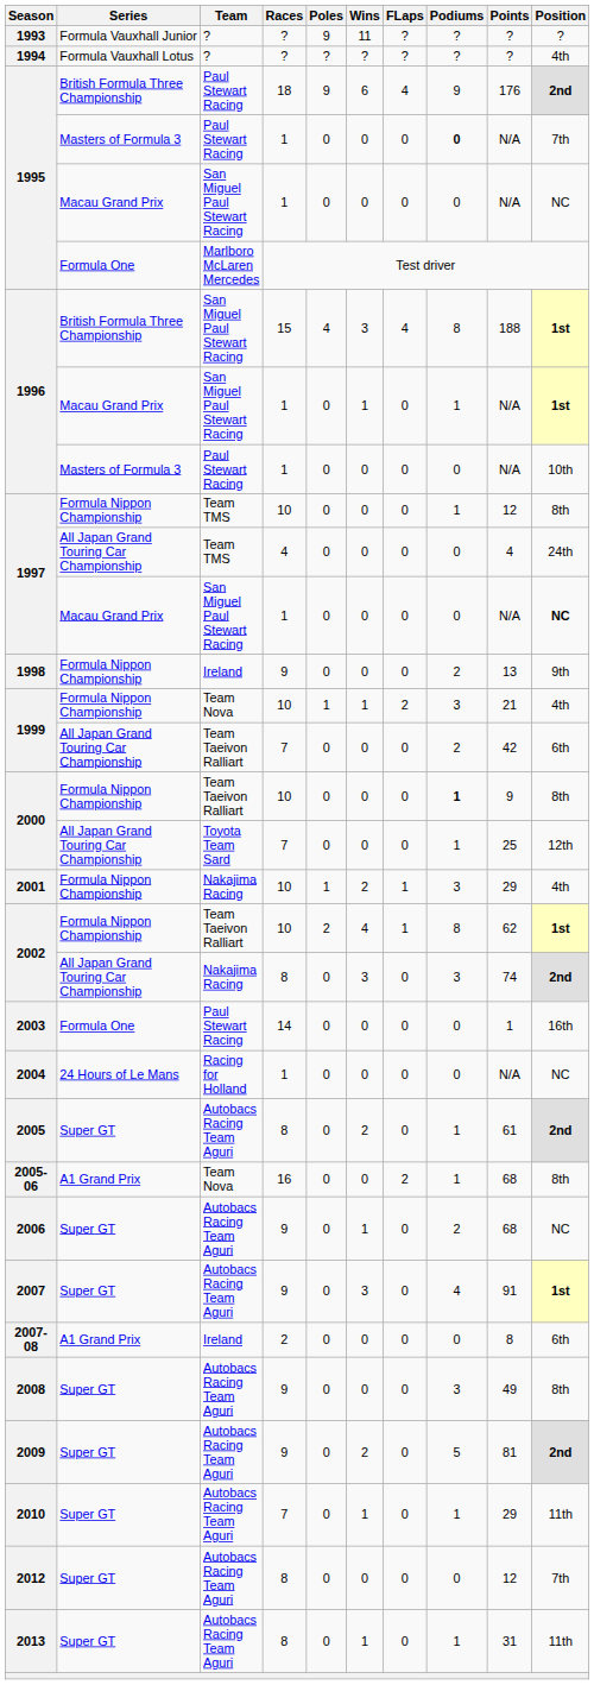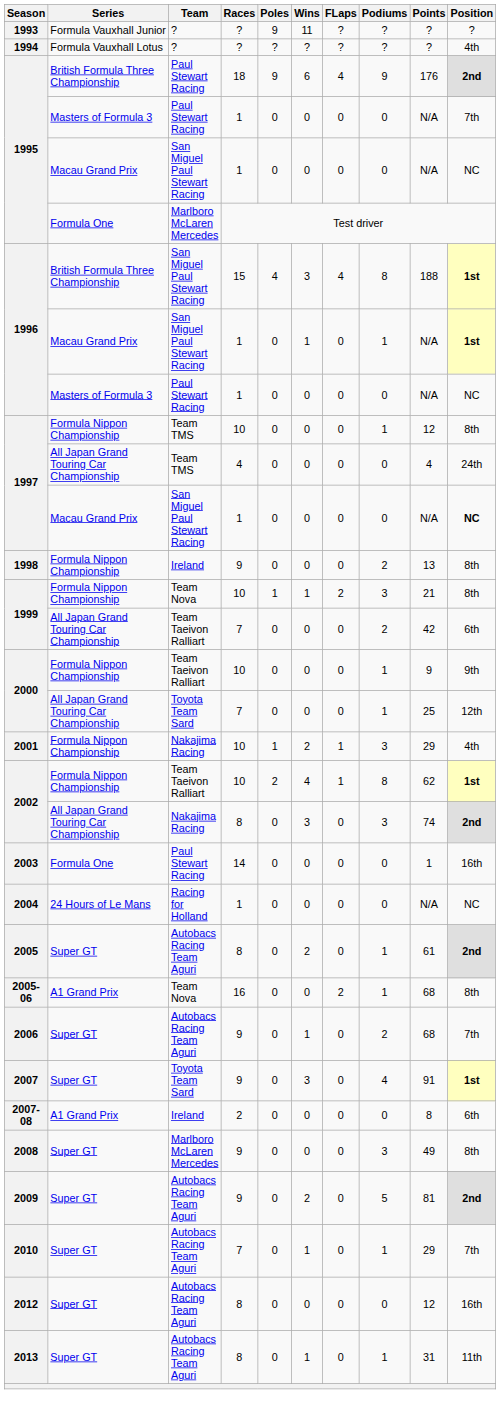1995 / Masters of Formula 3 | Podiums: bold -> normal
1996 / Masters of Formula 3 | Position: 10th -> NC
1998 | Position: 9th -> 8th
1999 / Formula Nippon Championship | Position: 4th -> 8th
2000 / Formula Nippon Championship | Podiums: bold -> normal
2000 / Formula Nippon Championship | Position: 8th -> 9th
2006 | Position: NC -> 7th
2007 | Team: Autobacs Racing Team Aguri -> Toyota Team Sard
2008 | Team: Autobacs Racing Team Aguri -> Marlboro McLaren Mercedes
2010 | Position: 11th -> 7th
2012 | Position: 7th -> 16th
